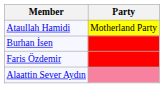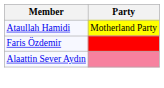- row: Burhan İsen
